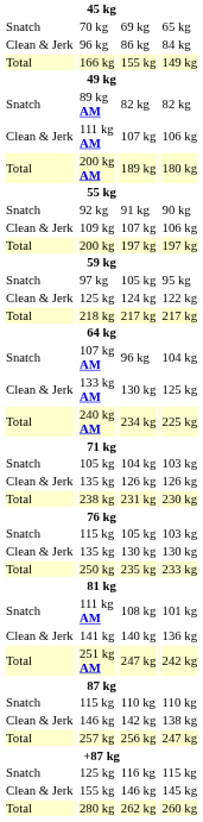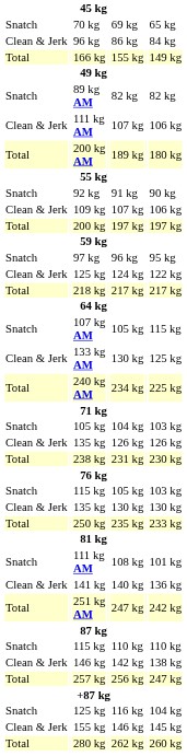97 kg | column 5: 105 kg -> 96 kg
107 kg AM | column 5: 96 kg -> 105 kg
107 kg AM | column 7: 104 kg -> 115 kg
Snatch / 125 kg | column 7: 115 kg -> 104 kg
